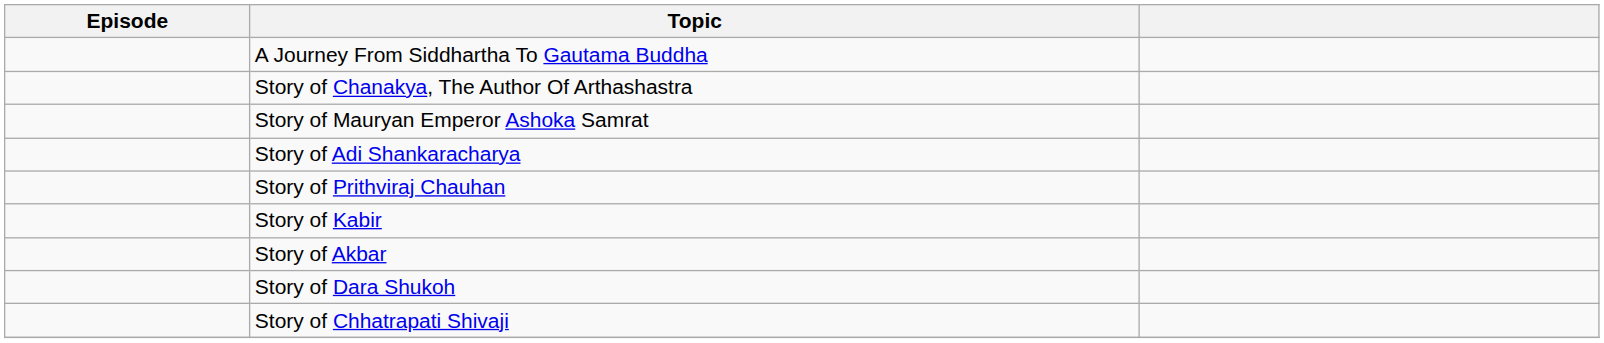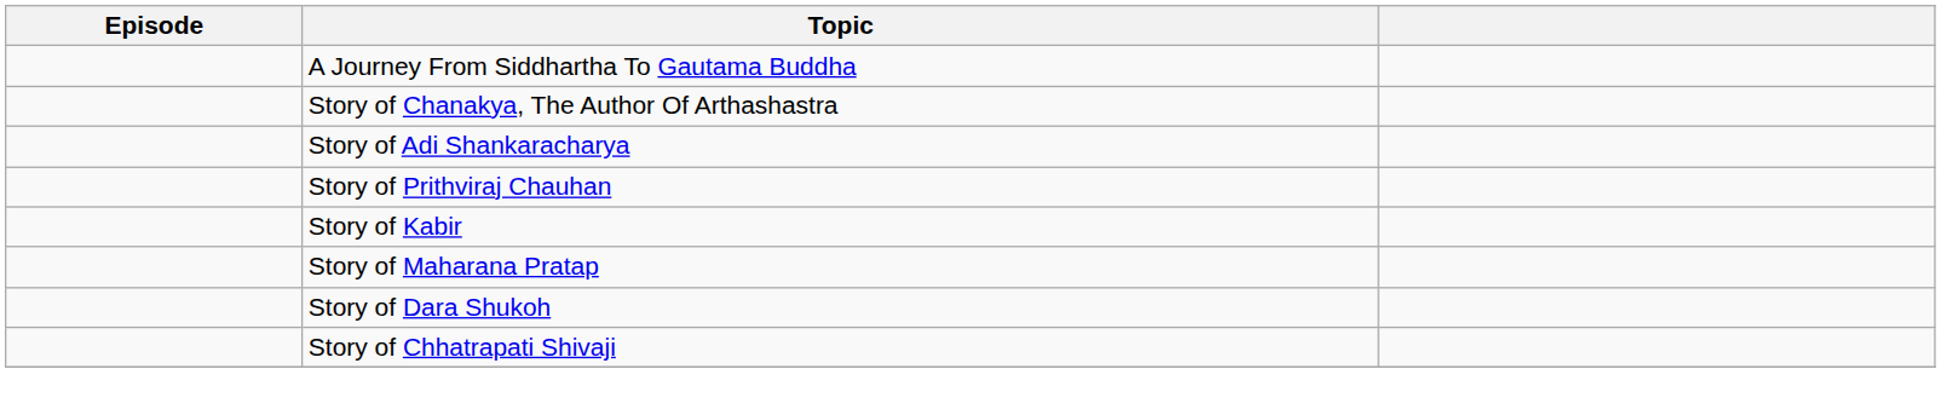- row: Story of Mauryan Emperor Ashoka Samrat
- row: Story of Akbar
+ row: Story of Maharana Pratap
